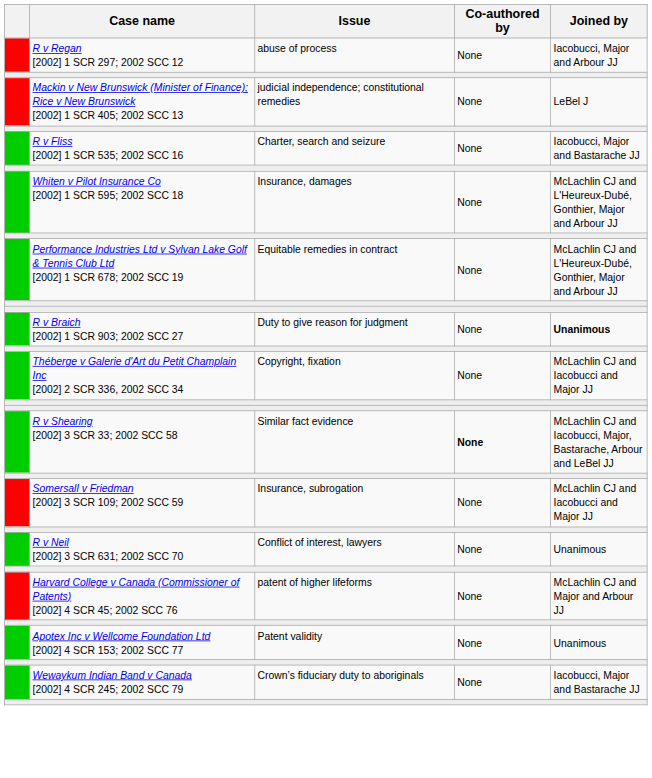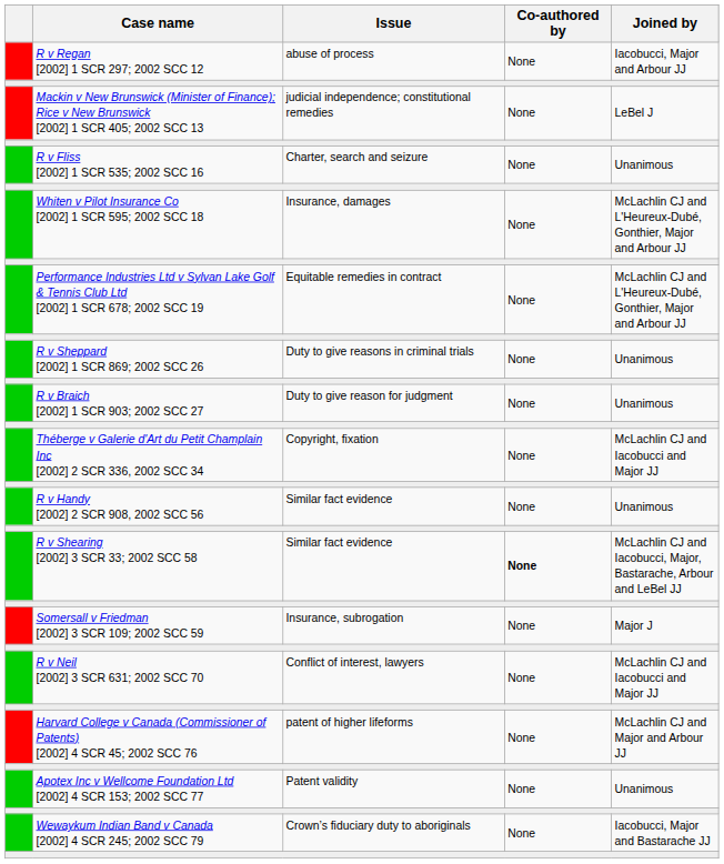R v Fliss [2002] 1 SCR 535; 2002 SCC 16 | Joined by: Iacobucci, Major and Bastarache JJ -> Unanimous
+ row: R v Sheppard [2002] 1 SCR 869; 2002 SCC 26 | Duty to give reasons in criminal trials | None | Unanimous
R v Braich [2002] 1 SCR 903; 2002 SCC 27 | Joined by: bold -> normal
+ row: R v Handy [2002] 2 SCR 908, 2002 SCC 56 | Similar fact evidence | None | Unanimous
Somersall v Friedman [2002] 3 SCR 109; 2002 SCC 59 | Joined by: McLachlin CJ and Iacobucci and Major JJ -> Major J
R v Neil [2002] 3 SCR 631; 2002 SCC 70 | Joined by: Unanimous -> McLachlin CJ and Iacobucci and Major JJ
